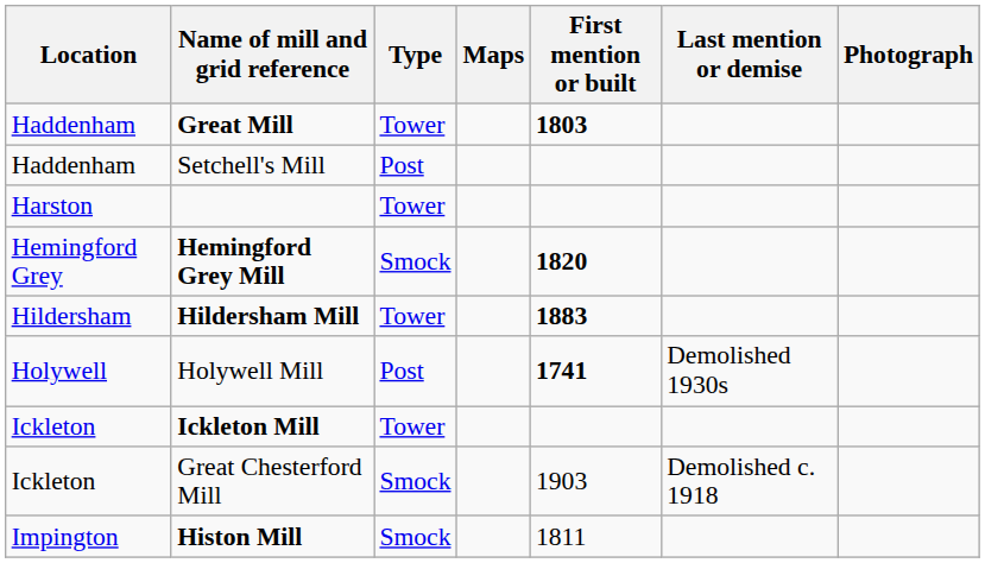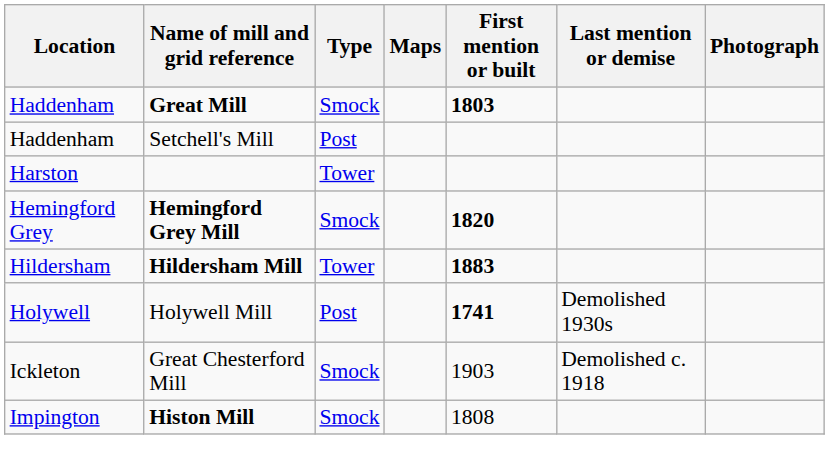Great Mill | Type: Tower -> Smock
- row: Ickleton | Ickleton Mill | Tower
Histon Mill | First mention or built: 1811 -> 1808
